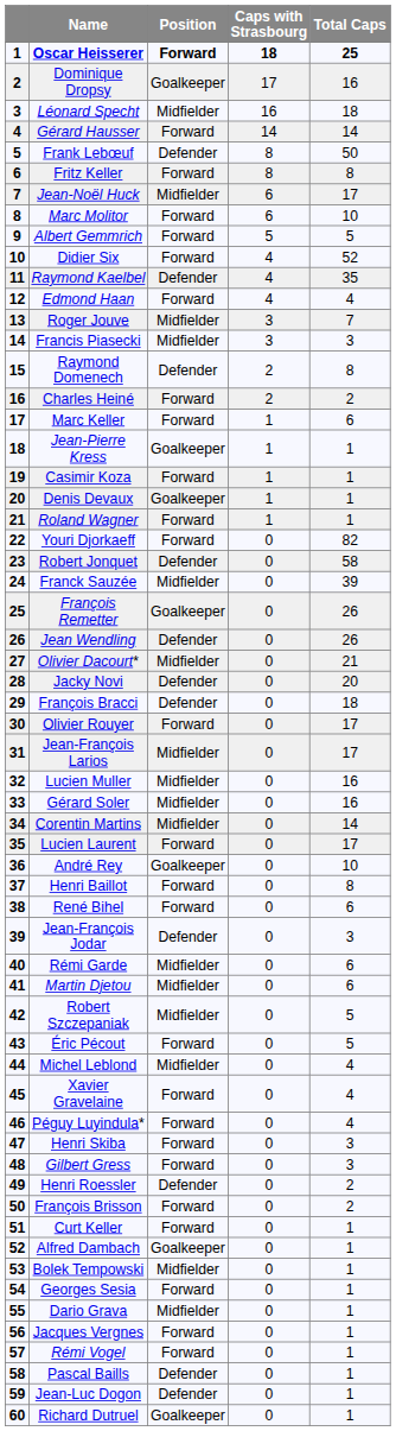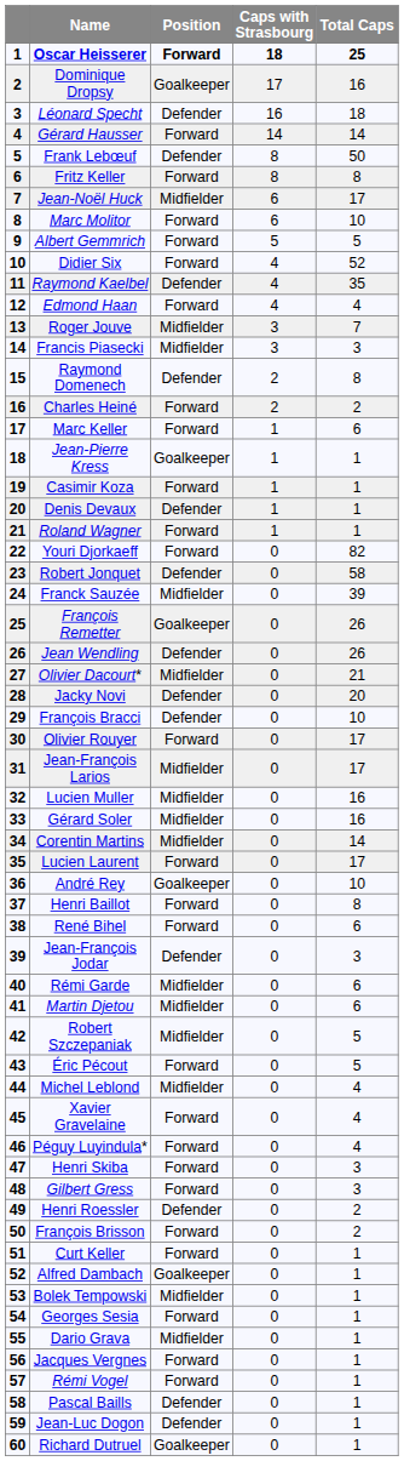Léonard Specht | Position: Midfielder -> Defender
Denis Devaux | Position: Goalkeeper -> Defender
François Bracci | Total Caps: 18 -> 10
